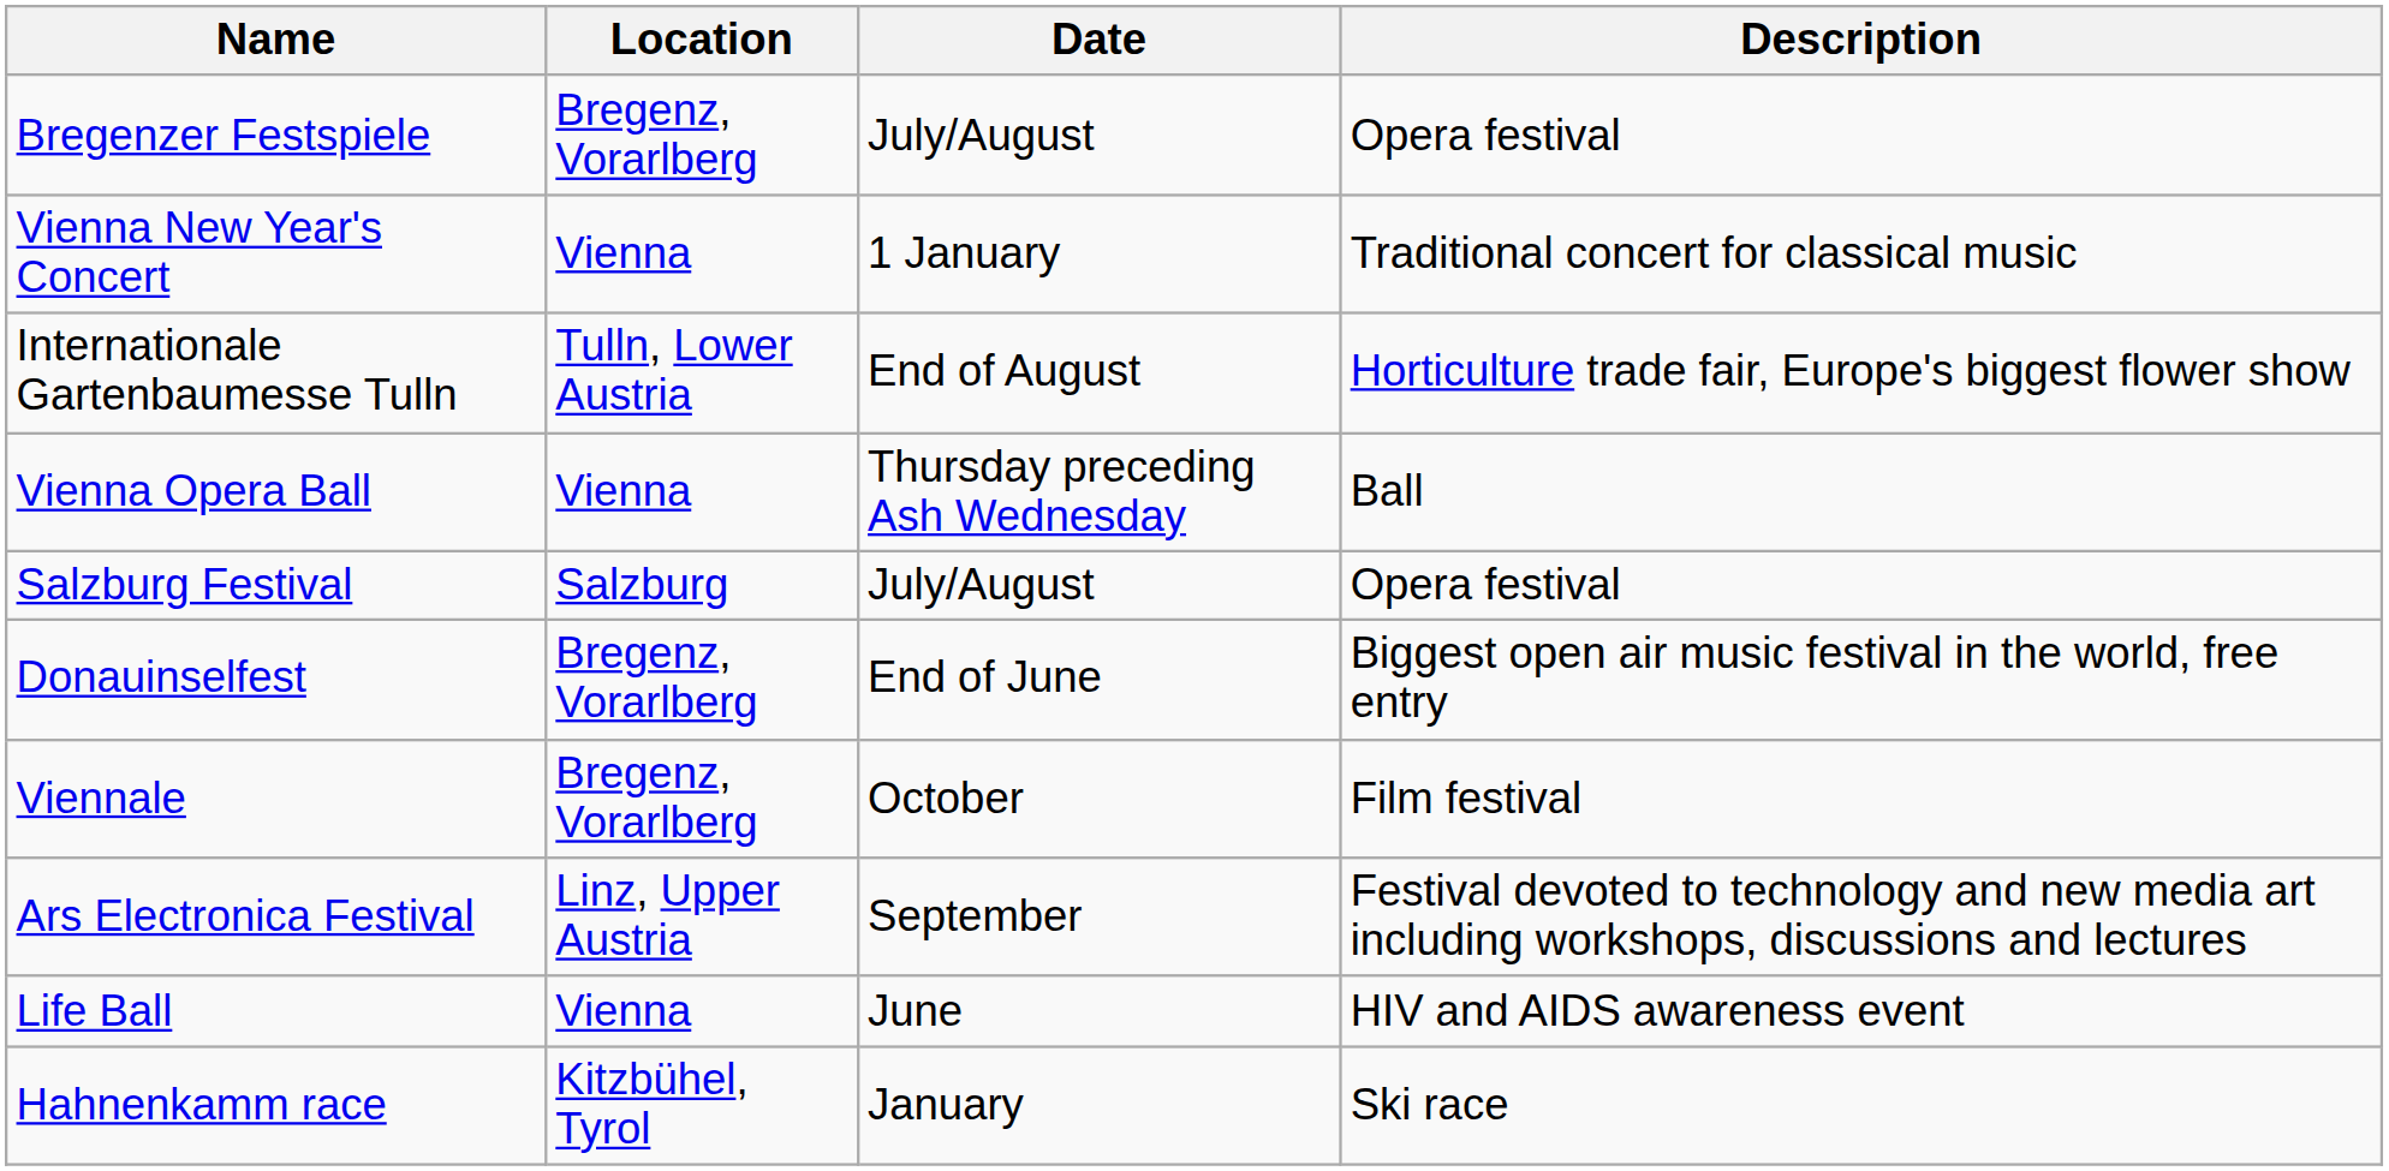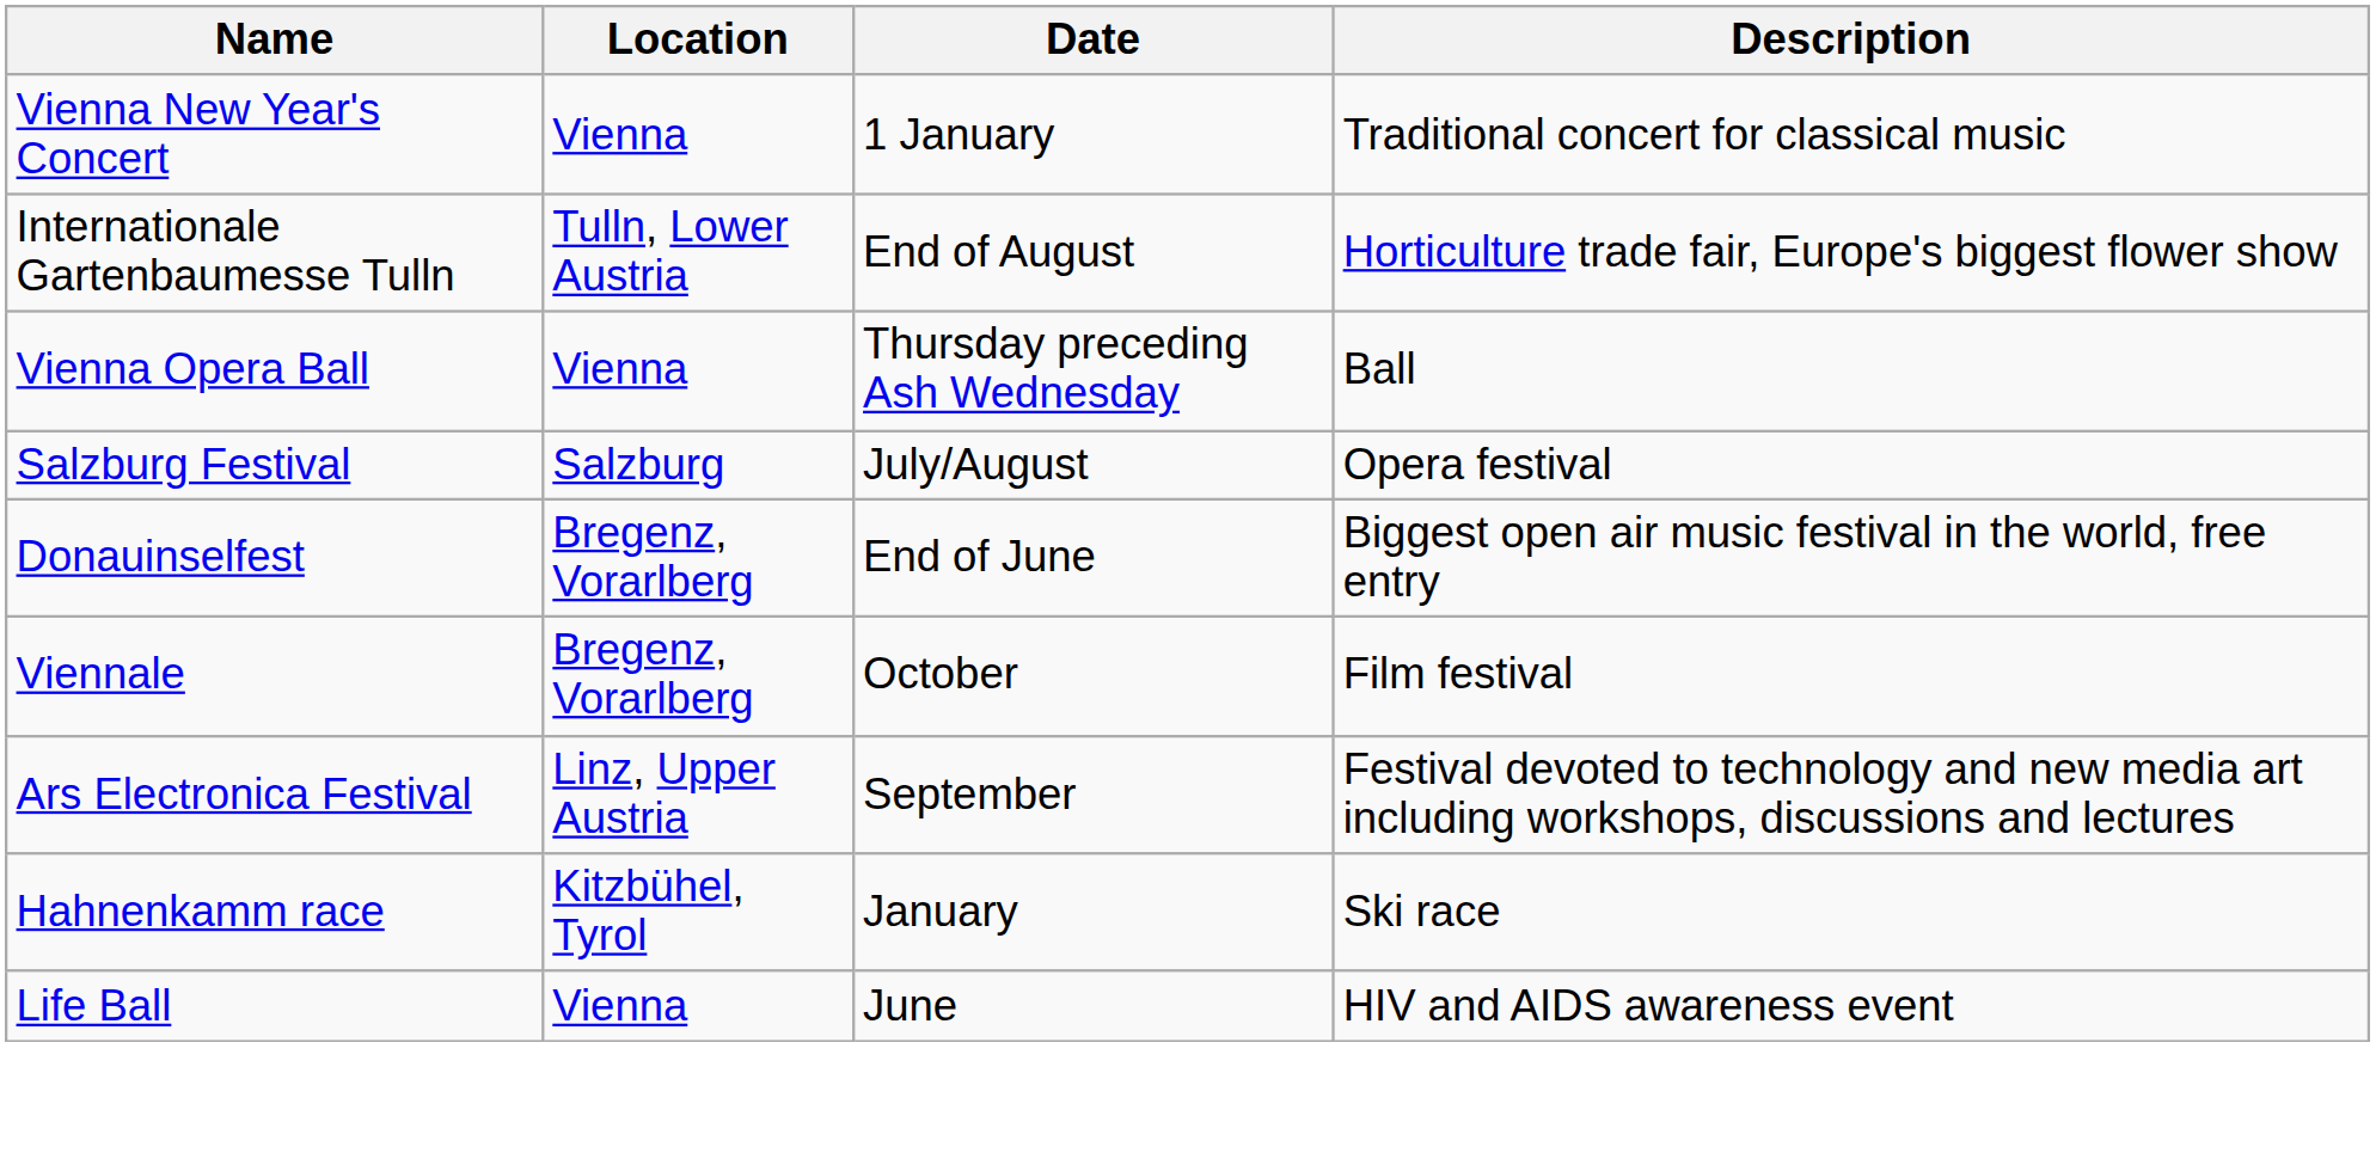- row: Bregenzer Festspiele | Bregenz, Vorarlberg | July/August | Opera festival
rows swapped: Hahnenkamm race <-> Life Ball
